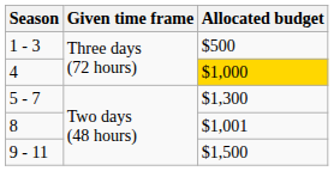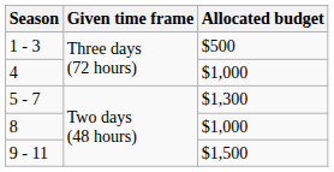4 | Allocated budget: gold background -> no background
8 | Allocated budget: $1,001 -> $1,000
